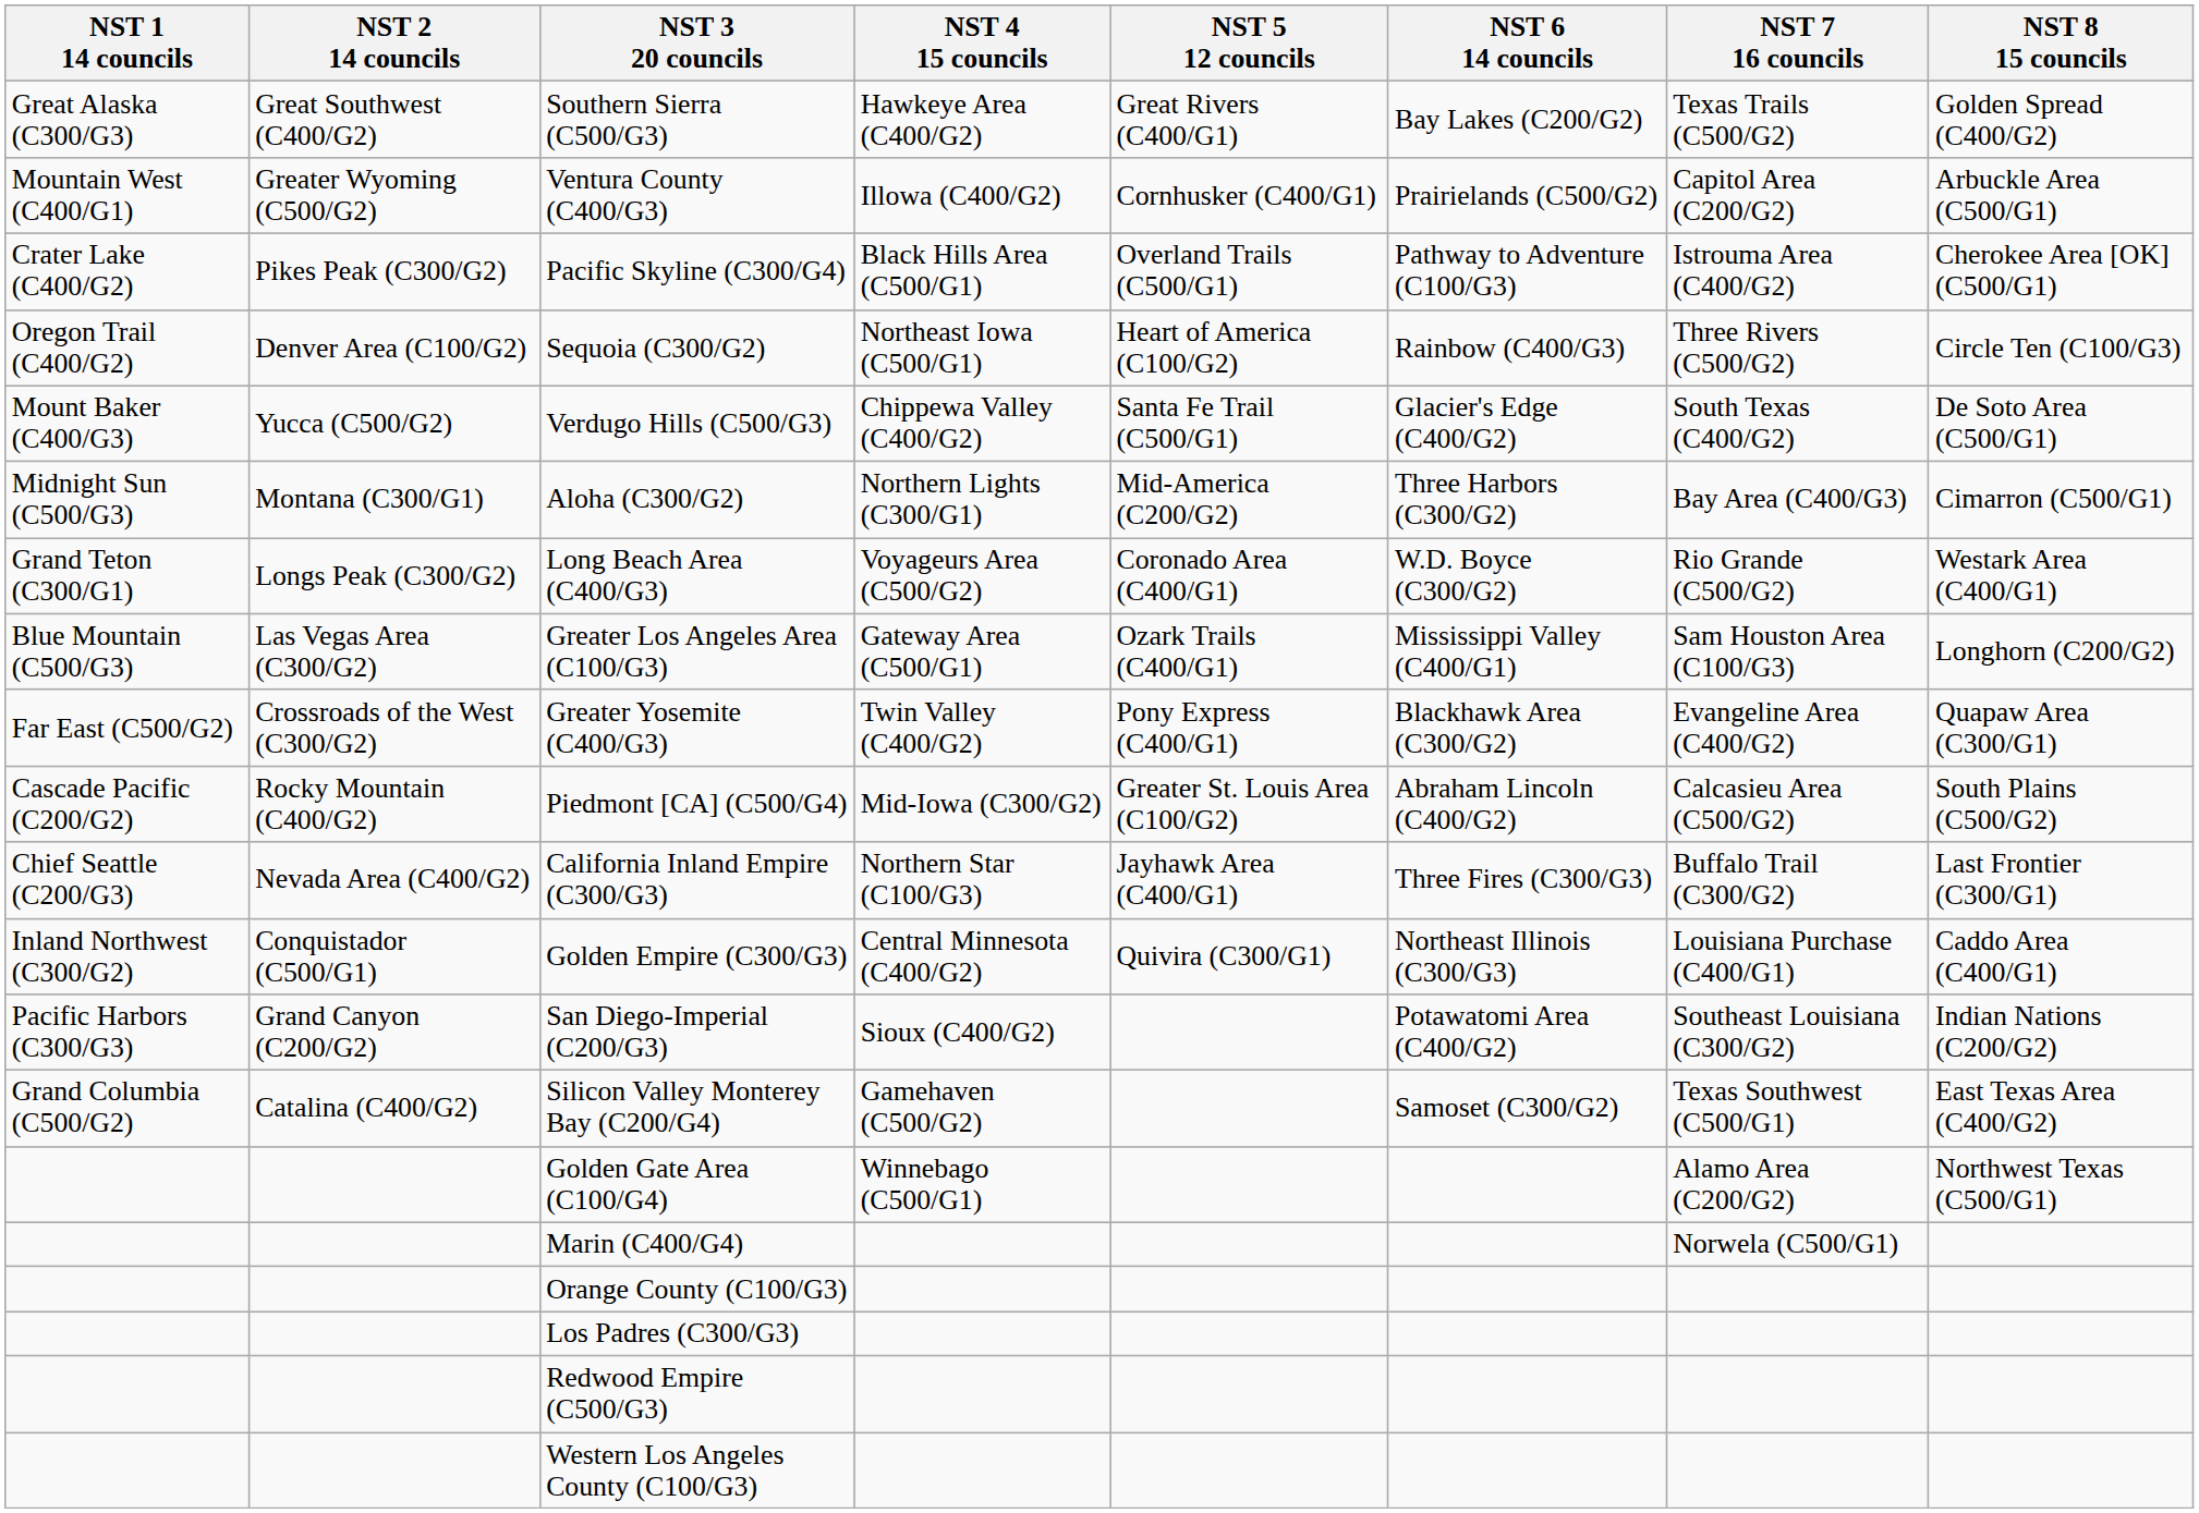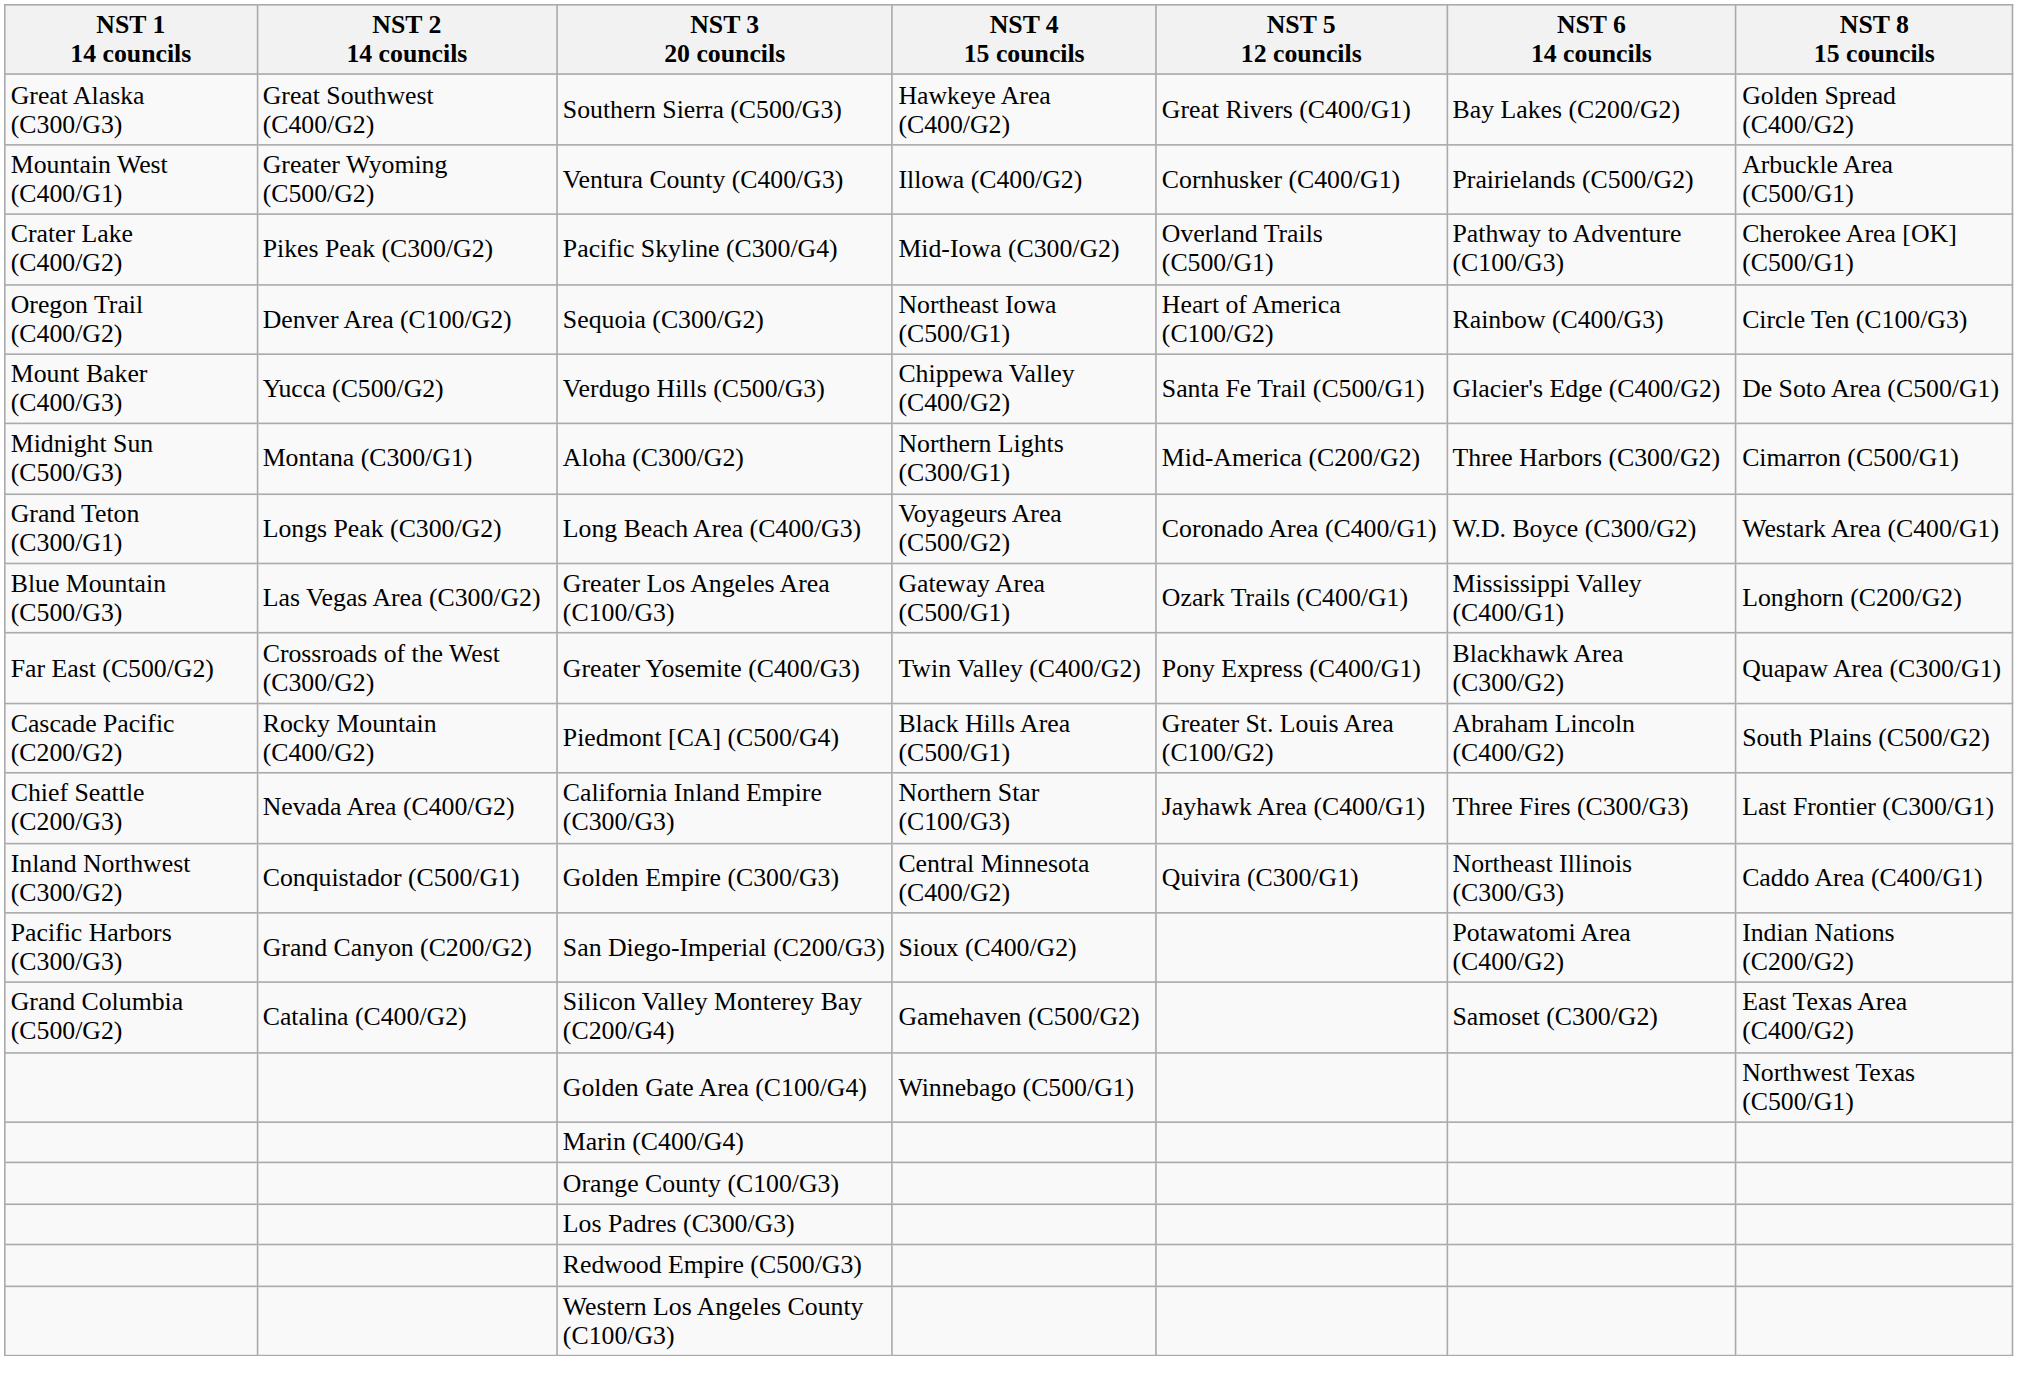- column: NST 7 16 councils | Texas Trails (C500/G2) | Capitol Area (C200/G2) | Istrouma Area (C400/G2) | Three Rivers (C500/G2) | South Texas (C400/G2) | Bay Area (C400/G3) | Rio Grande (C500/G2) | Sam Houston Area (C100/G3) | Evangeline Area (C400/G2) | Calcasieu Area (C500/G2) | Buffalo Trail (C300/G2) | Louisiana Purchase (C400/G1) | Southeast Louisiana (C300/G2) | Texas Southwest (C500/G1) | Alamo Area (C200/G2) | Norwela (C500/G1)
Pacific Skyline (C300/G4) | NST 4 15 councils: Black Hills Area (C500/G1) -> Mid-Iowa (C300/G2)
Piedmont [CA] (C500/G4) | NST 4 15 councils: Mid-Iowa (C300/G2) -> Black Hills Area (C500/G1)
